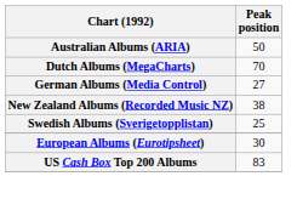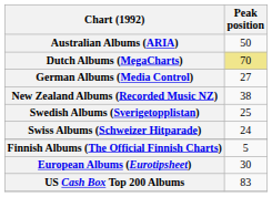Dutch Albums (MegaCharts) | Peak position: no background -> khaki background
+ row: Swiss Albums (Schweizer Hitparade) | 24
+ row: Finnish Albums (The Official Finnish Charts) | 5
